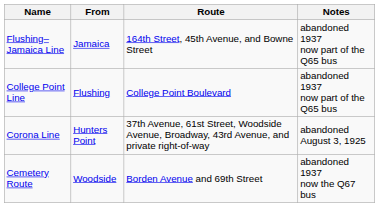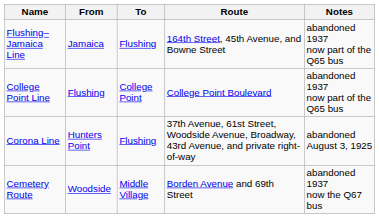+ column: To | Flushing | College Point | Flushing | Middle Village
